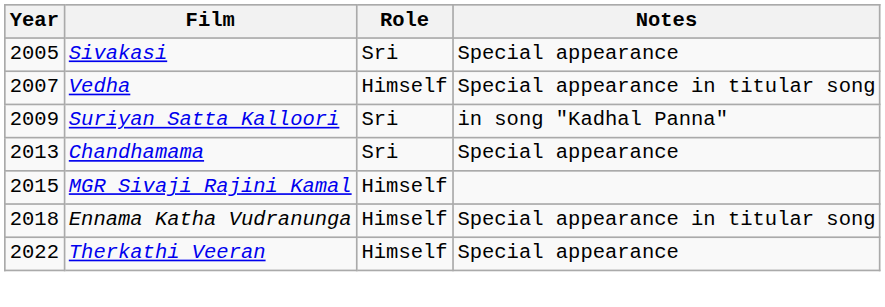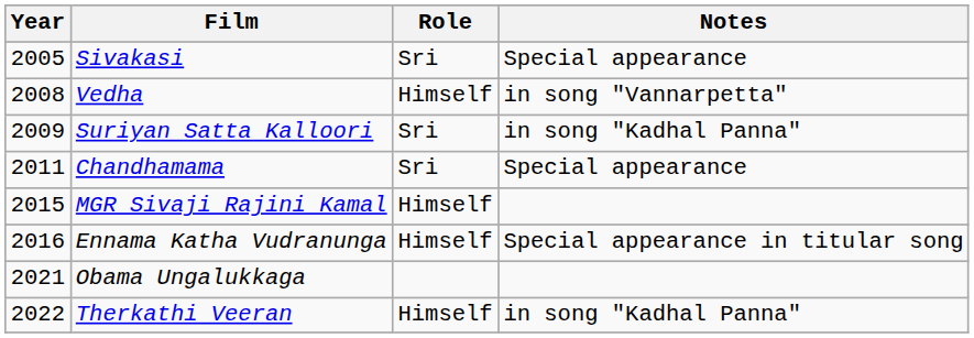Vedha | Year: 2007 -> 2008
Vedha | Notes: Special appearance in titular song -> in song "Vannarpetta"
Chandhamama | Year: 2013 -> 2011
Ennama Katha Vudranunga | Year: 2018 -> 2016
+ row: 2021 | Obama Ungalukkaga
Therkathi Veeran | Notes: Special appearance -> in song "Kadhal Panna"
